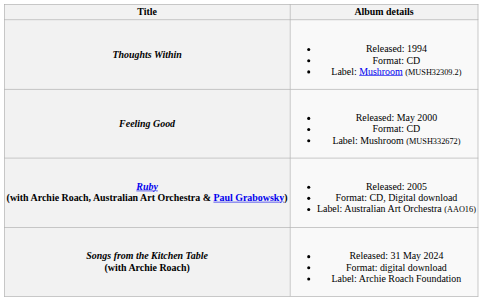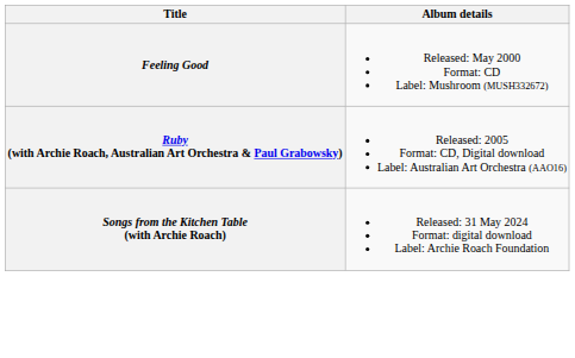- row: Thoughts Within | Released: 1994 Format: CD Label: Mushroom (MUSH32309.2)
